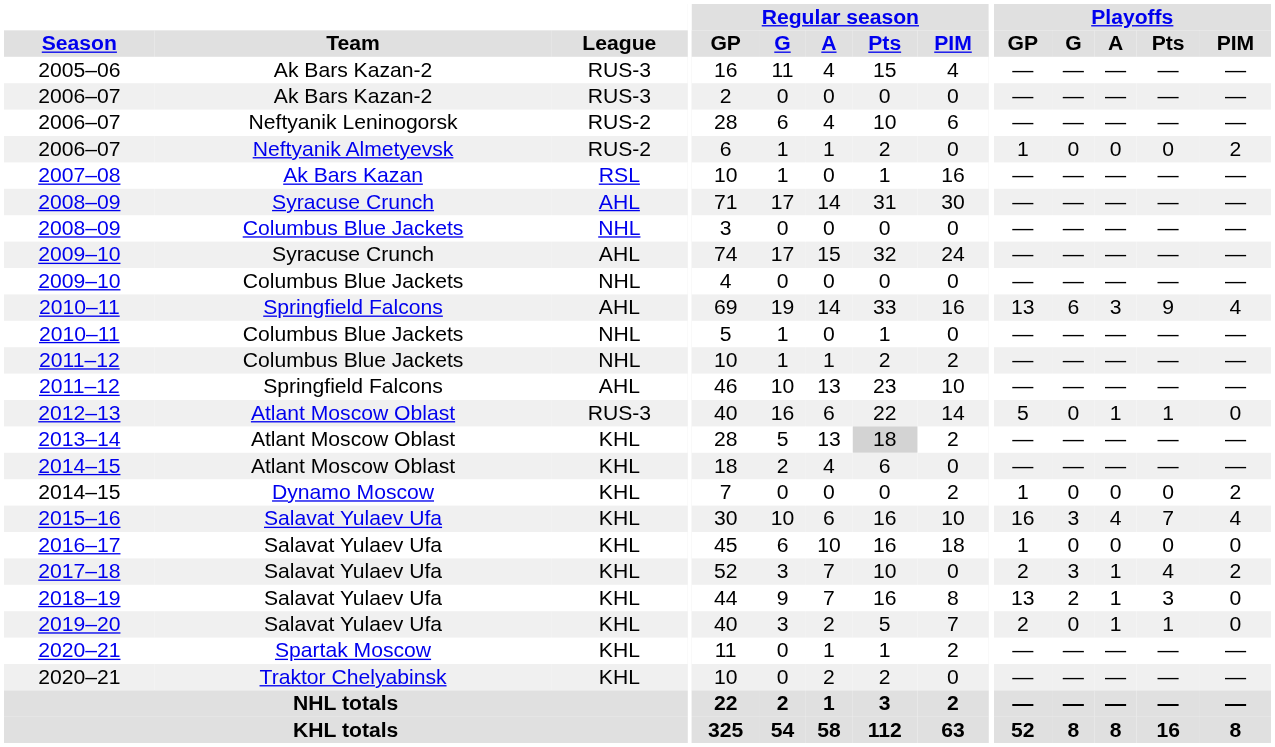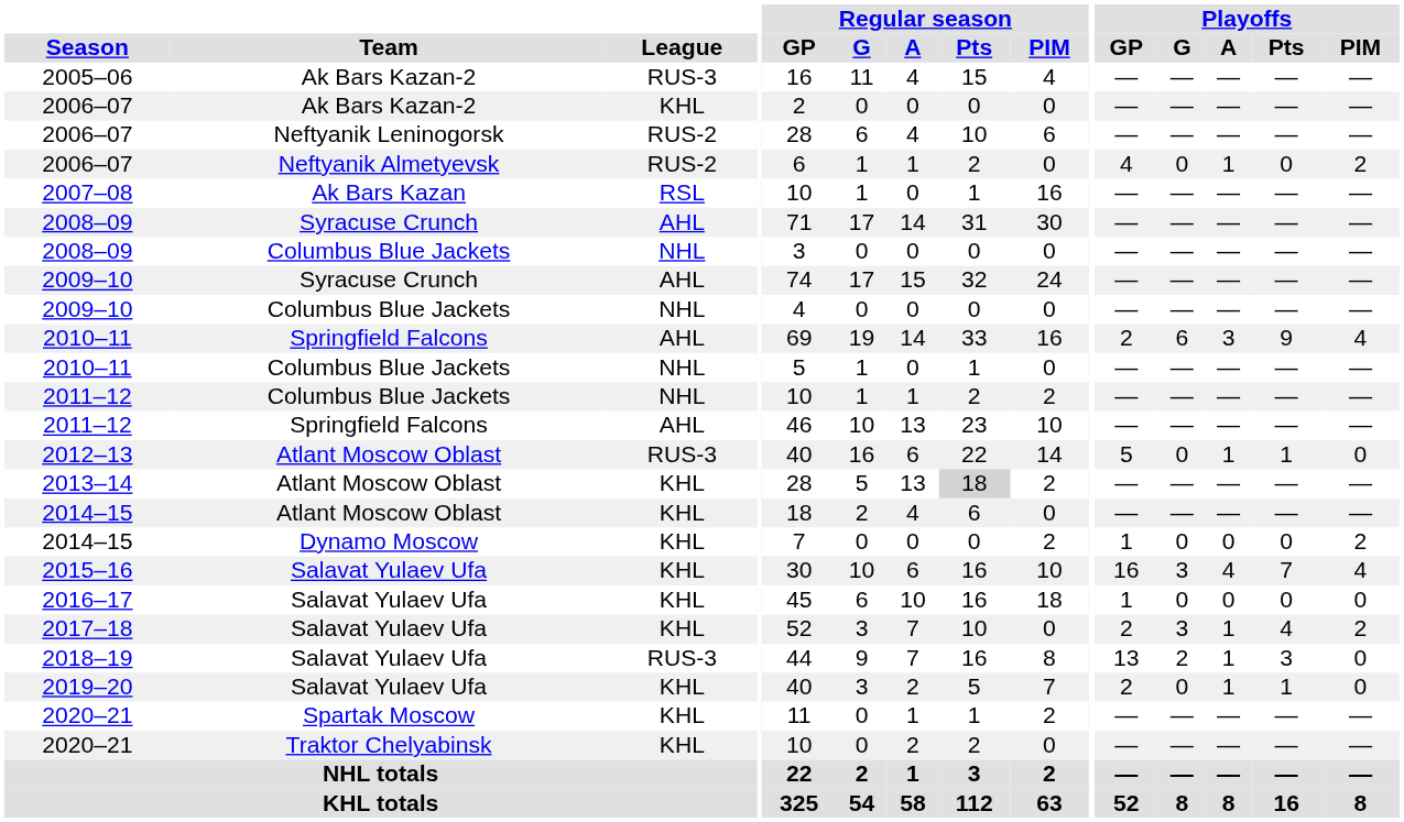2006–07 / Ak Bars Kazan-2 | League: RUS-3 -> KHL
2006–07 / Neftyanik Almetyevsk | Playoffs / GP: 1 -> 4
2006–07 / Neftyanik Almetyevsk | Playoffs / A: 0 -> 1
2010–11 / Springfield Falcons | Playoffs / GP: 13 -> 2
2018–19 | League: KHL -> RUS-3
